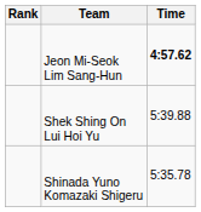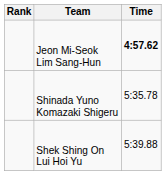rows swapped: Shinada Yuno Komazaki Shigeru <-> Shek Shing On Lui Hoi Yu
